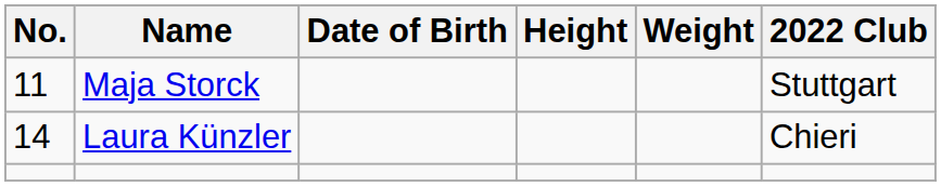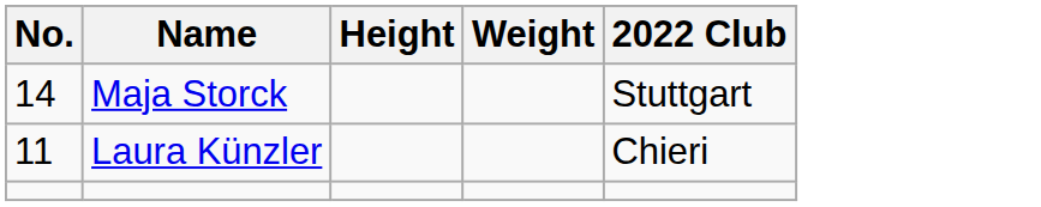- column: Date of Birth
Maja Storck | No.: 11 -> 14
Laura Künzler | No.: 14 -> 11
